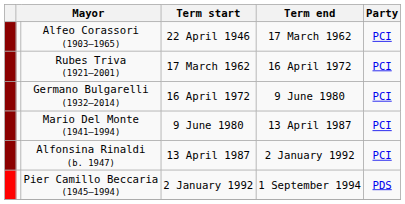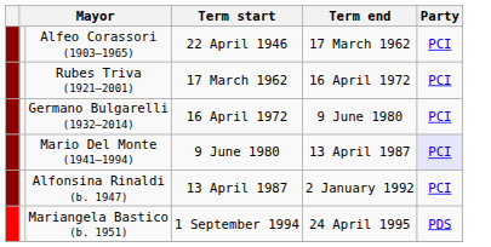Mario Del Monte (1941–1994) | Party: no background -> lavender background
- row: Pier Camillo Beccaria (1945–1994) | 2 January 1992 | 1 September 1994 | PDS
+ row: Mariangela Bastico (b. 1951) | 1 September 1994 | 24 April 1995 | PDS
